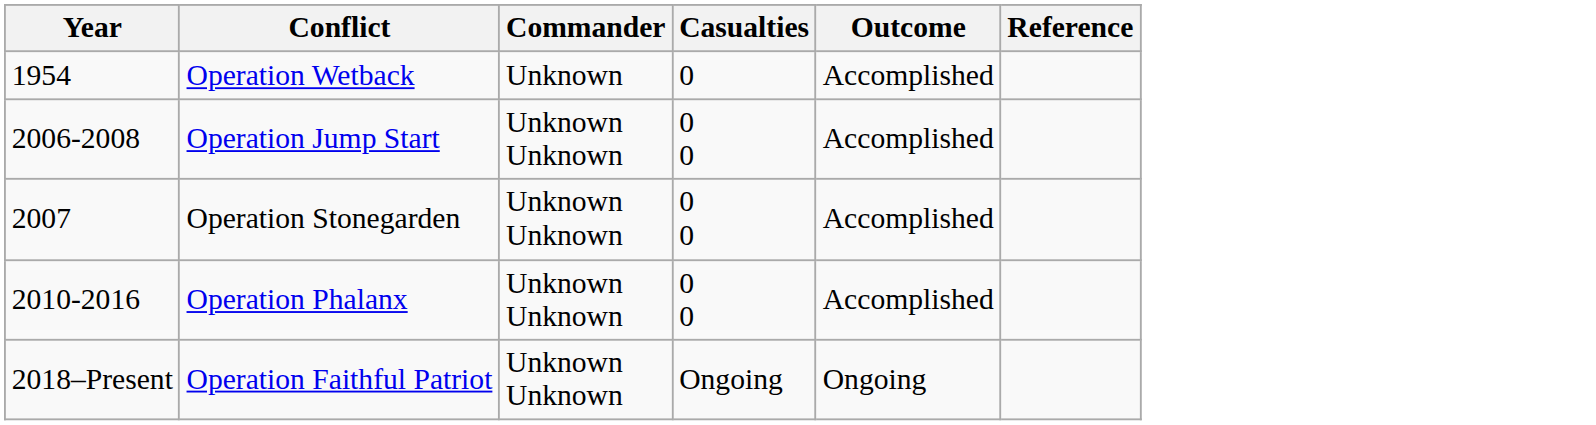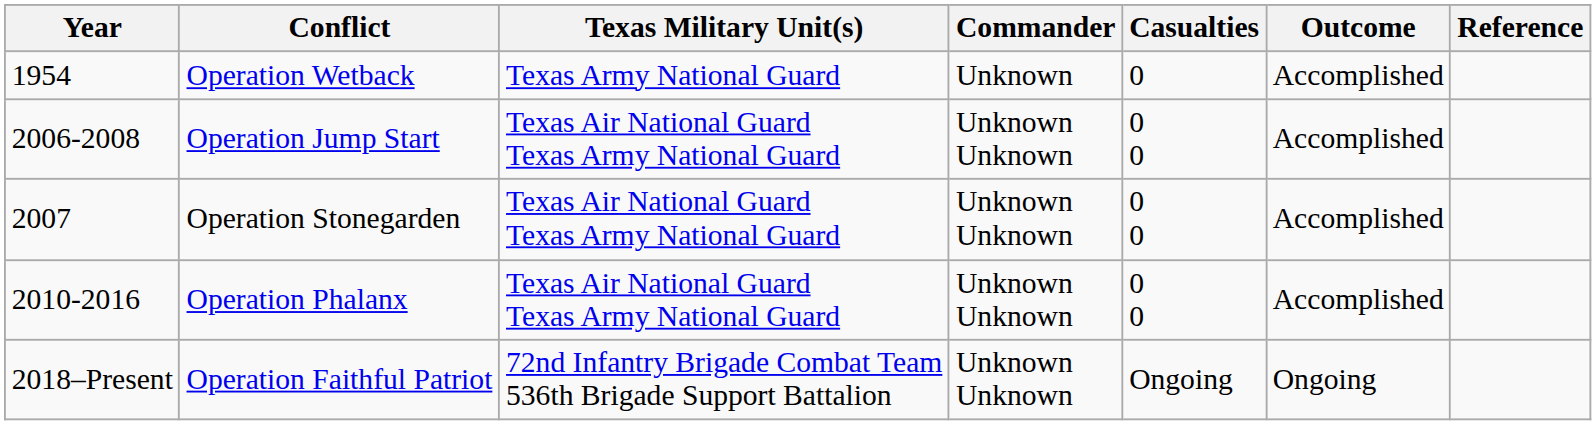+ column: Texas Military Unit(s) | Texas Army National Guard | Texas Air National Guard Texas Army National Guard | Texas Air National Guard Texas Army National Guard | Texas Air National Guard Texas Army National Guard | 72nd Infantry Brigade Combat Team 536th Brigade Support Battalion
